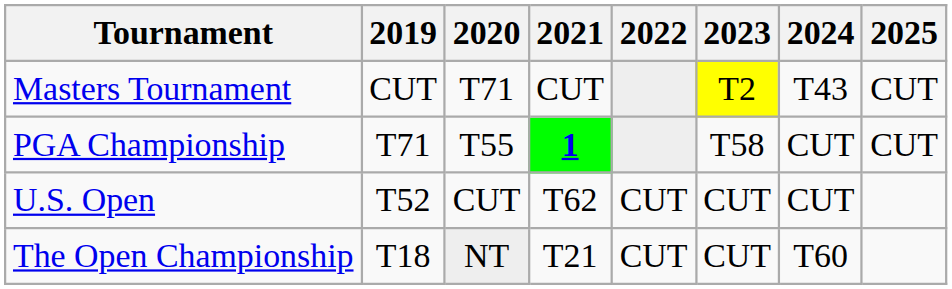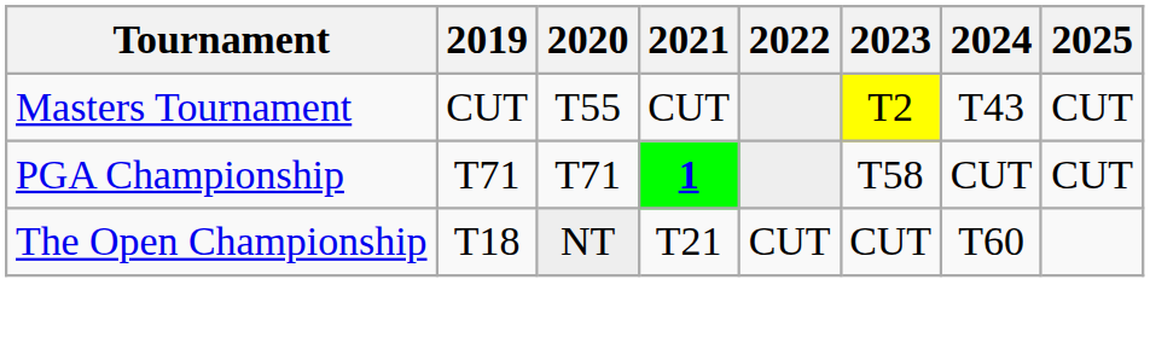Masters Tournament | 2020: T71 -> T55
PGA Championship | 2020: T55 -> T71
- row: U.S. Open | T52 | CUT | T62 | CUT | CUT | CUT
